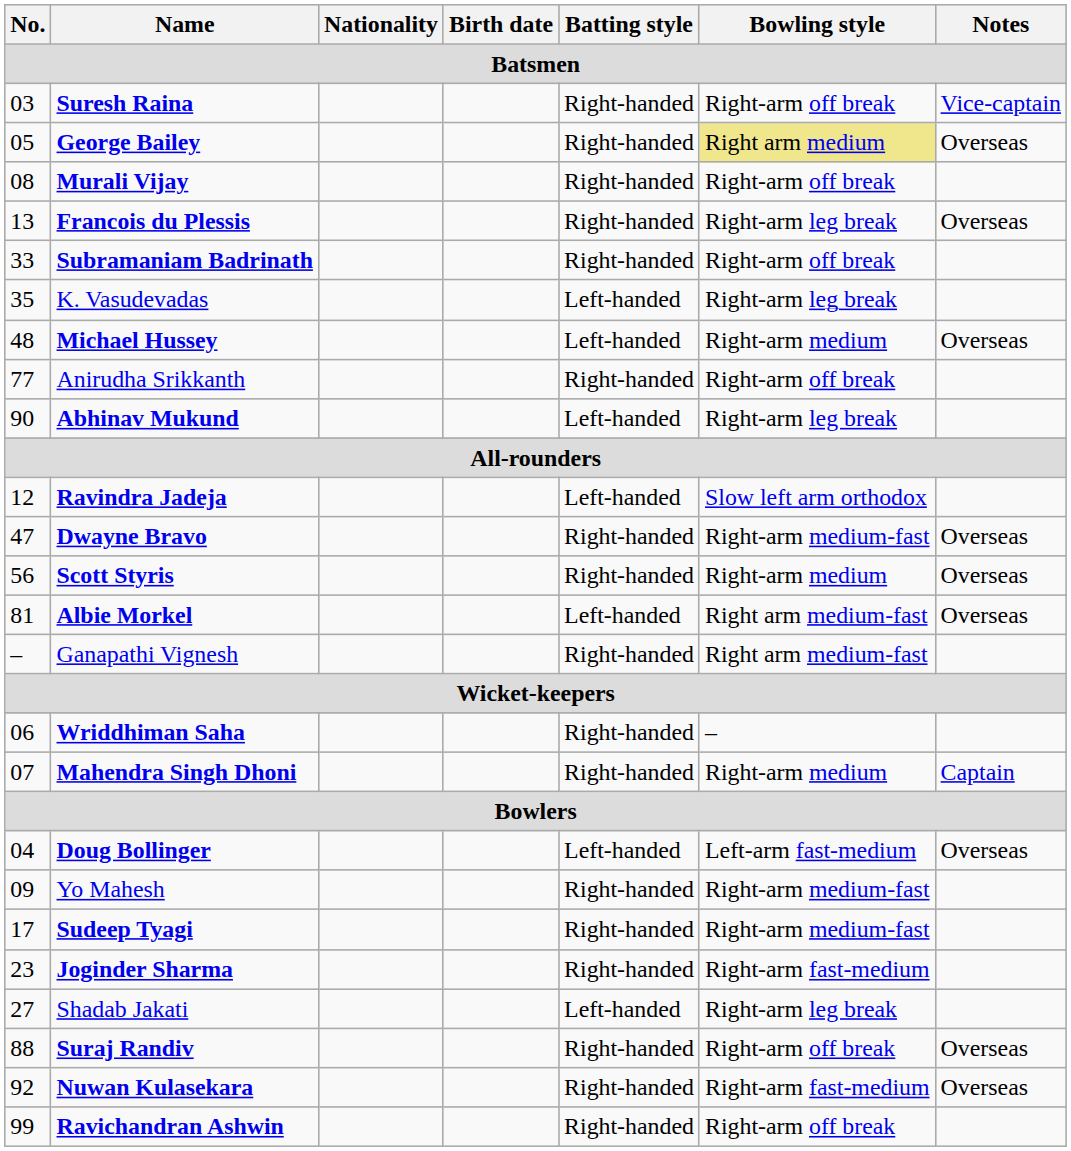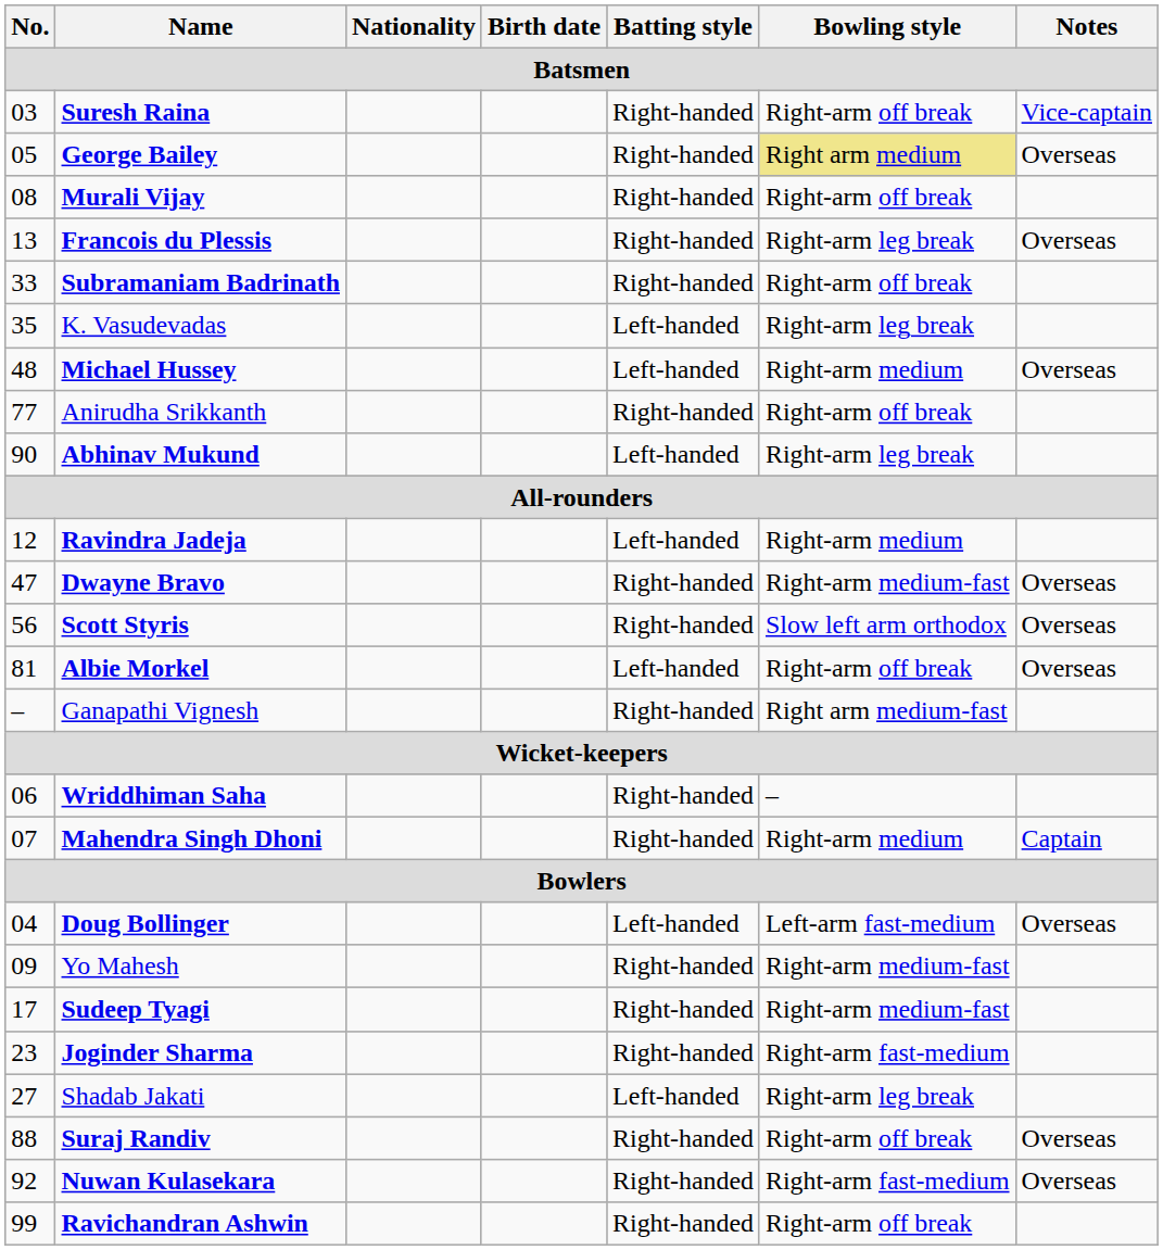Ravindra Jadeja | Bowling style: Slow left arm orthodox -> Right-arm medium
Scott Styris | Bowling style: Right-arm medium -> Slow left arm orthodox
Albie Morkel | Bowling style: Right arm medium-fast -> Right-arm off break
